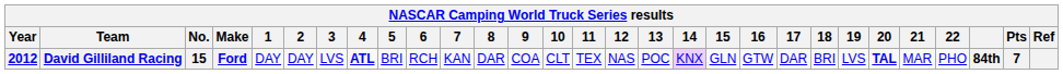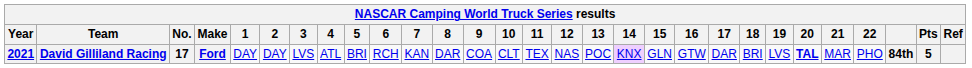David Gilliland Racing | Year: 2012 -> 2021
David Gilliland Racing | No.: 15 -> 17
David Gilliland Racing | 4: bold -> normal
David Gilliland Racing | Pts: 7 -> 5
